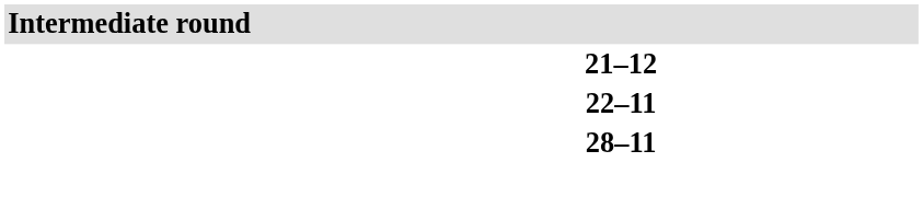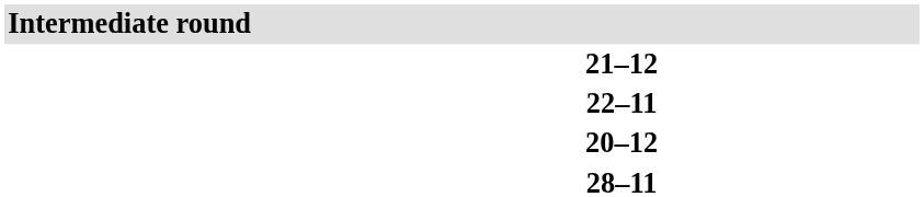+ row: 20–12
